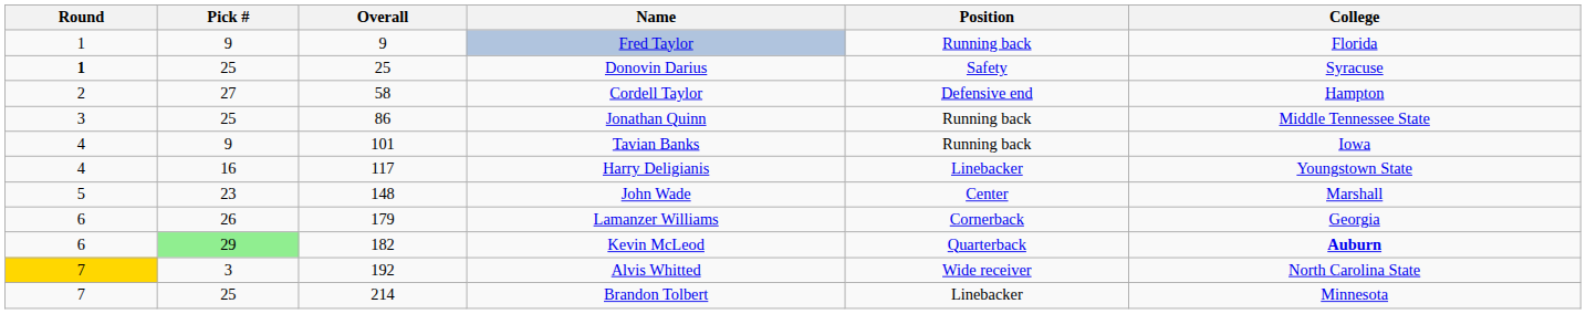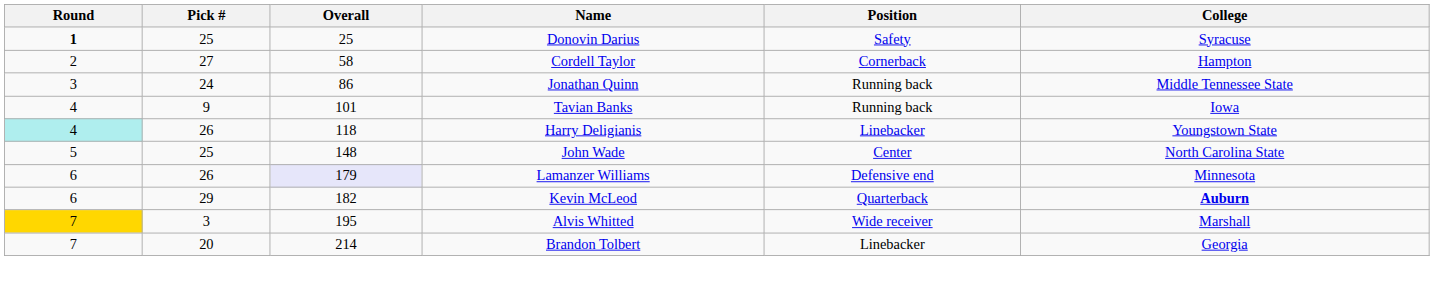- row: 1 | 9 | 9 | Fred Taylor | Running back | Florida
Cordell Taylor | Position: Defensive end -> Cornerback
Jonathan Quinn | Pick #: 25 -> 24
Harry Deligianis | Round: no background -> paleturquoise background
Harry Deligianis | Pick #: 16 -> 26
Harry Deligianis | Overall: 117 -> 118
John Wade | Pick #: 23 -> 25
John Wade | College: Marshall -> North Carolina State
Lamanzer Williams | Overall: no background -> lavender background
Lamanzer Williams | Position: Cornerback -> Defensive end
Lamanzer Williams | College: Georgia -> Minnesota
Kevin McLeod | Pick #: lightgreen background -> no background
Alvis Whitted | Overall: 192 -> 195
Alvis Whitted | College: North Carolina State -> Marshall
Brandon Tolbert | Pick #: 25 -> 20
Brandon Tolbert | College: Minnesota -> Georgia
